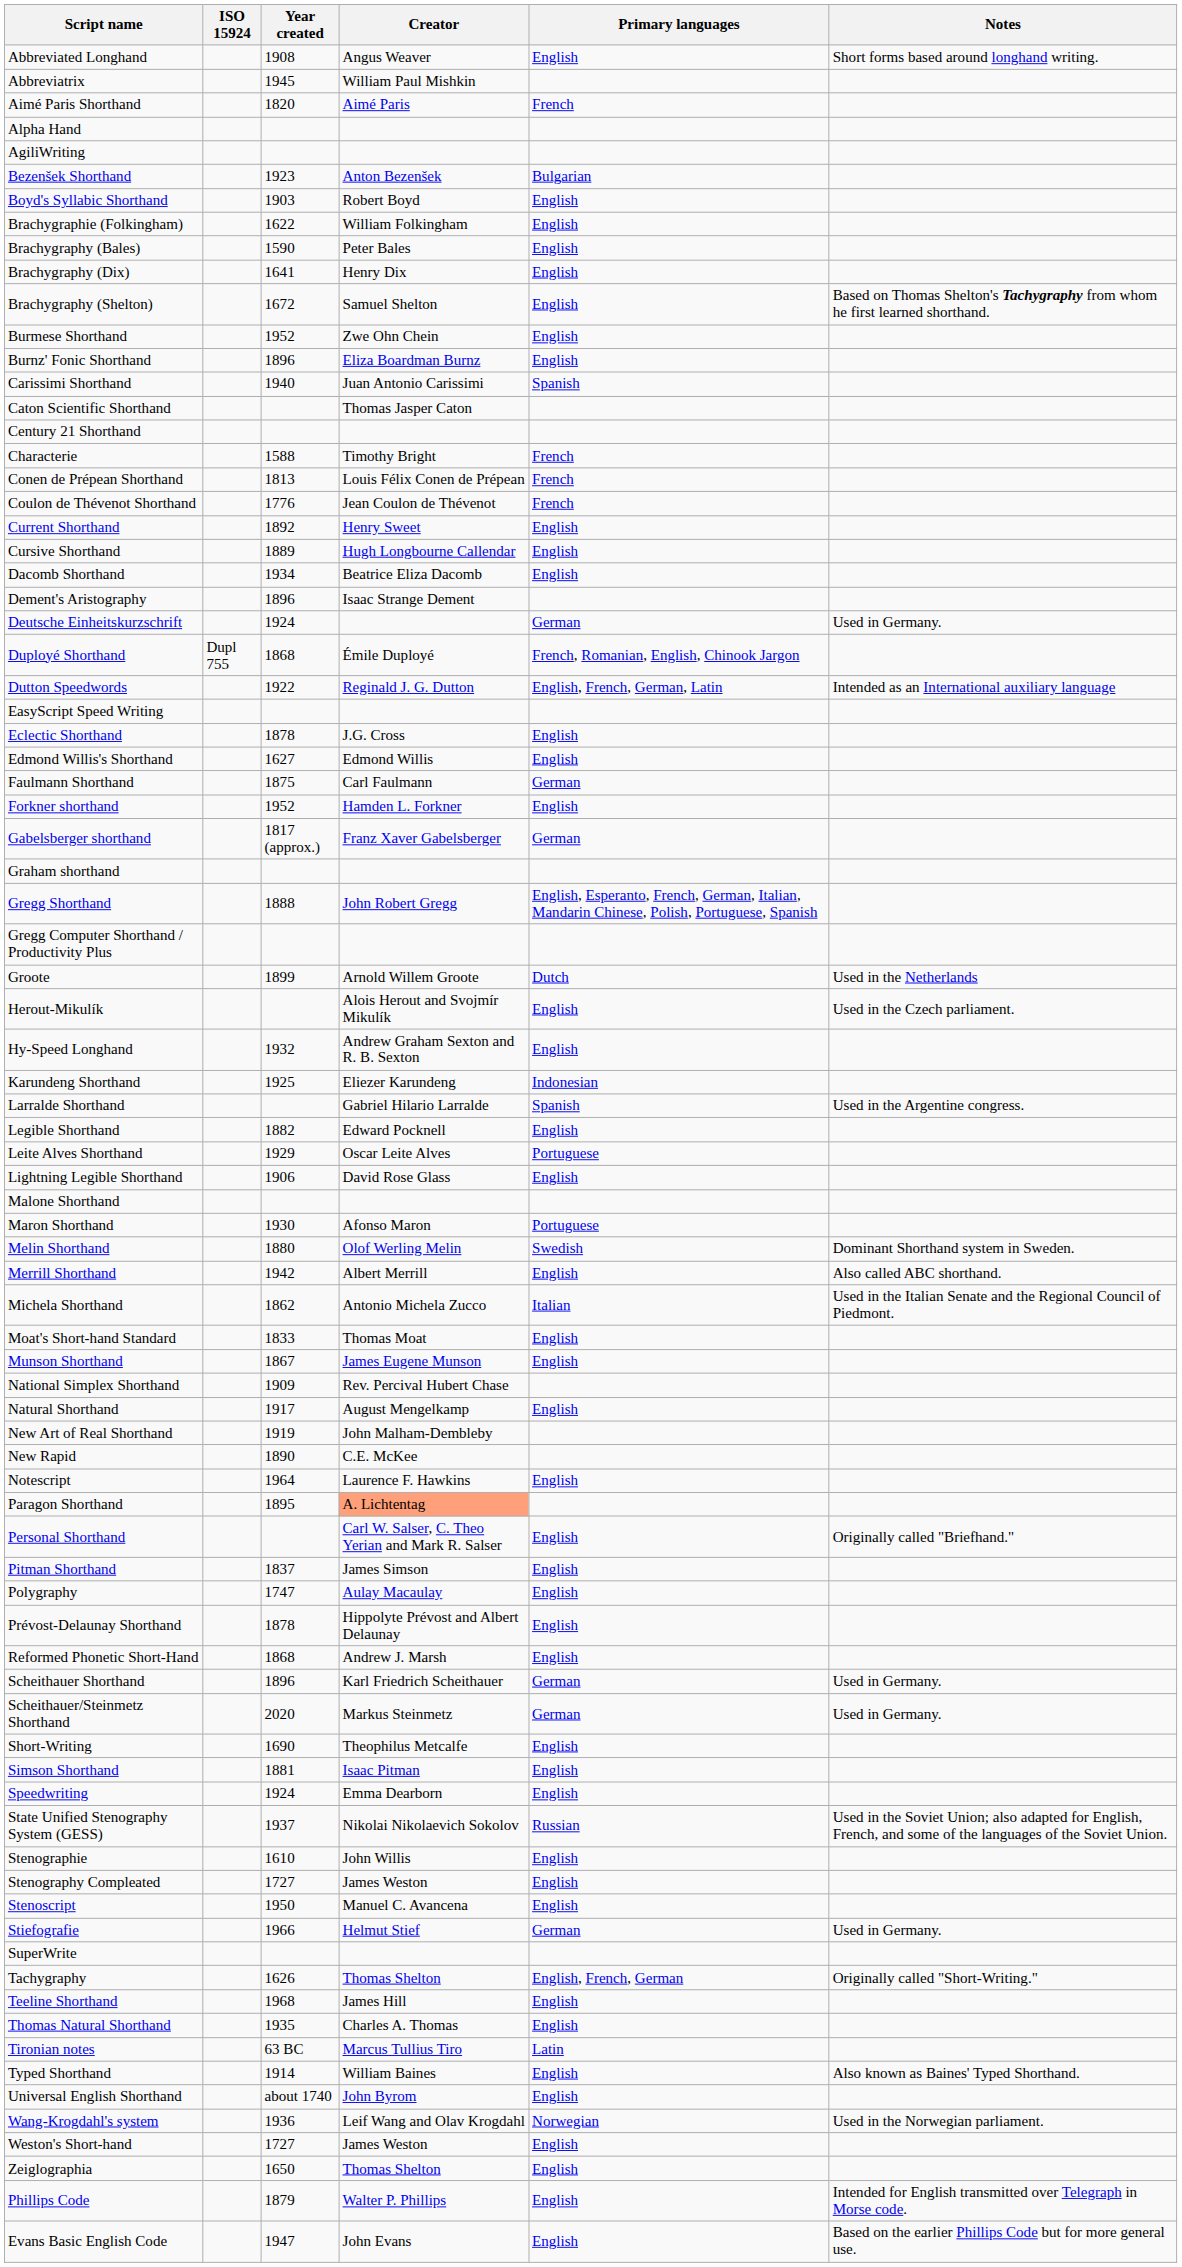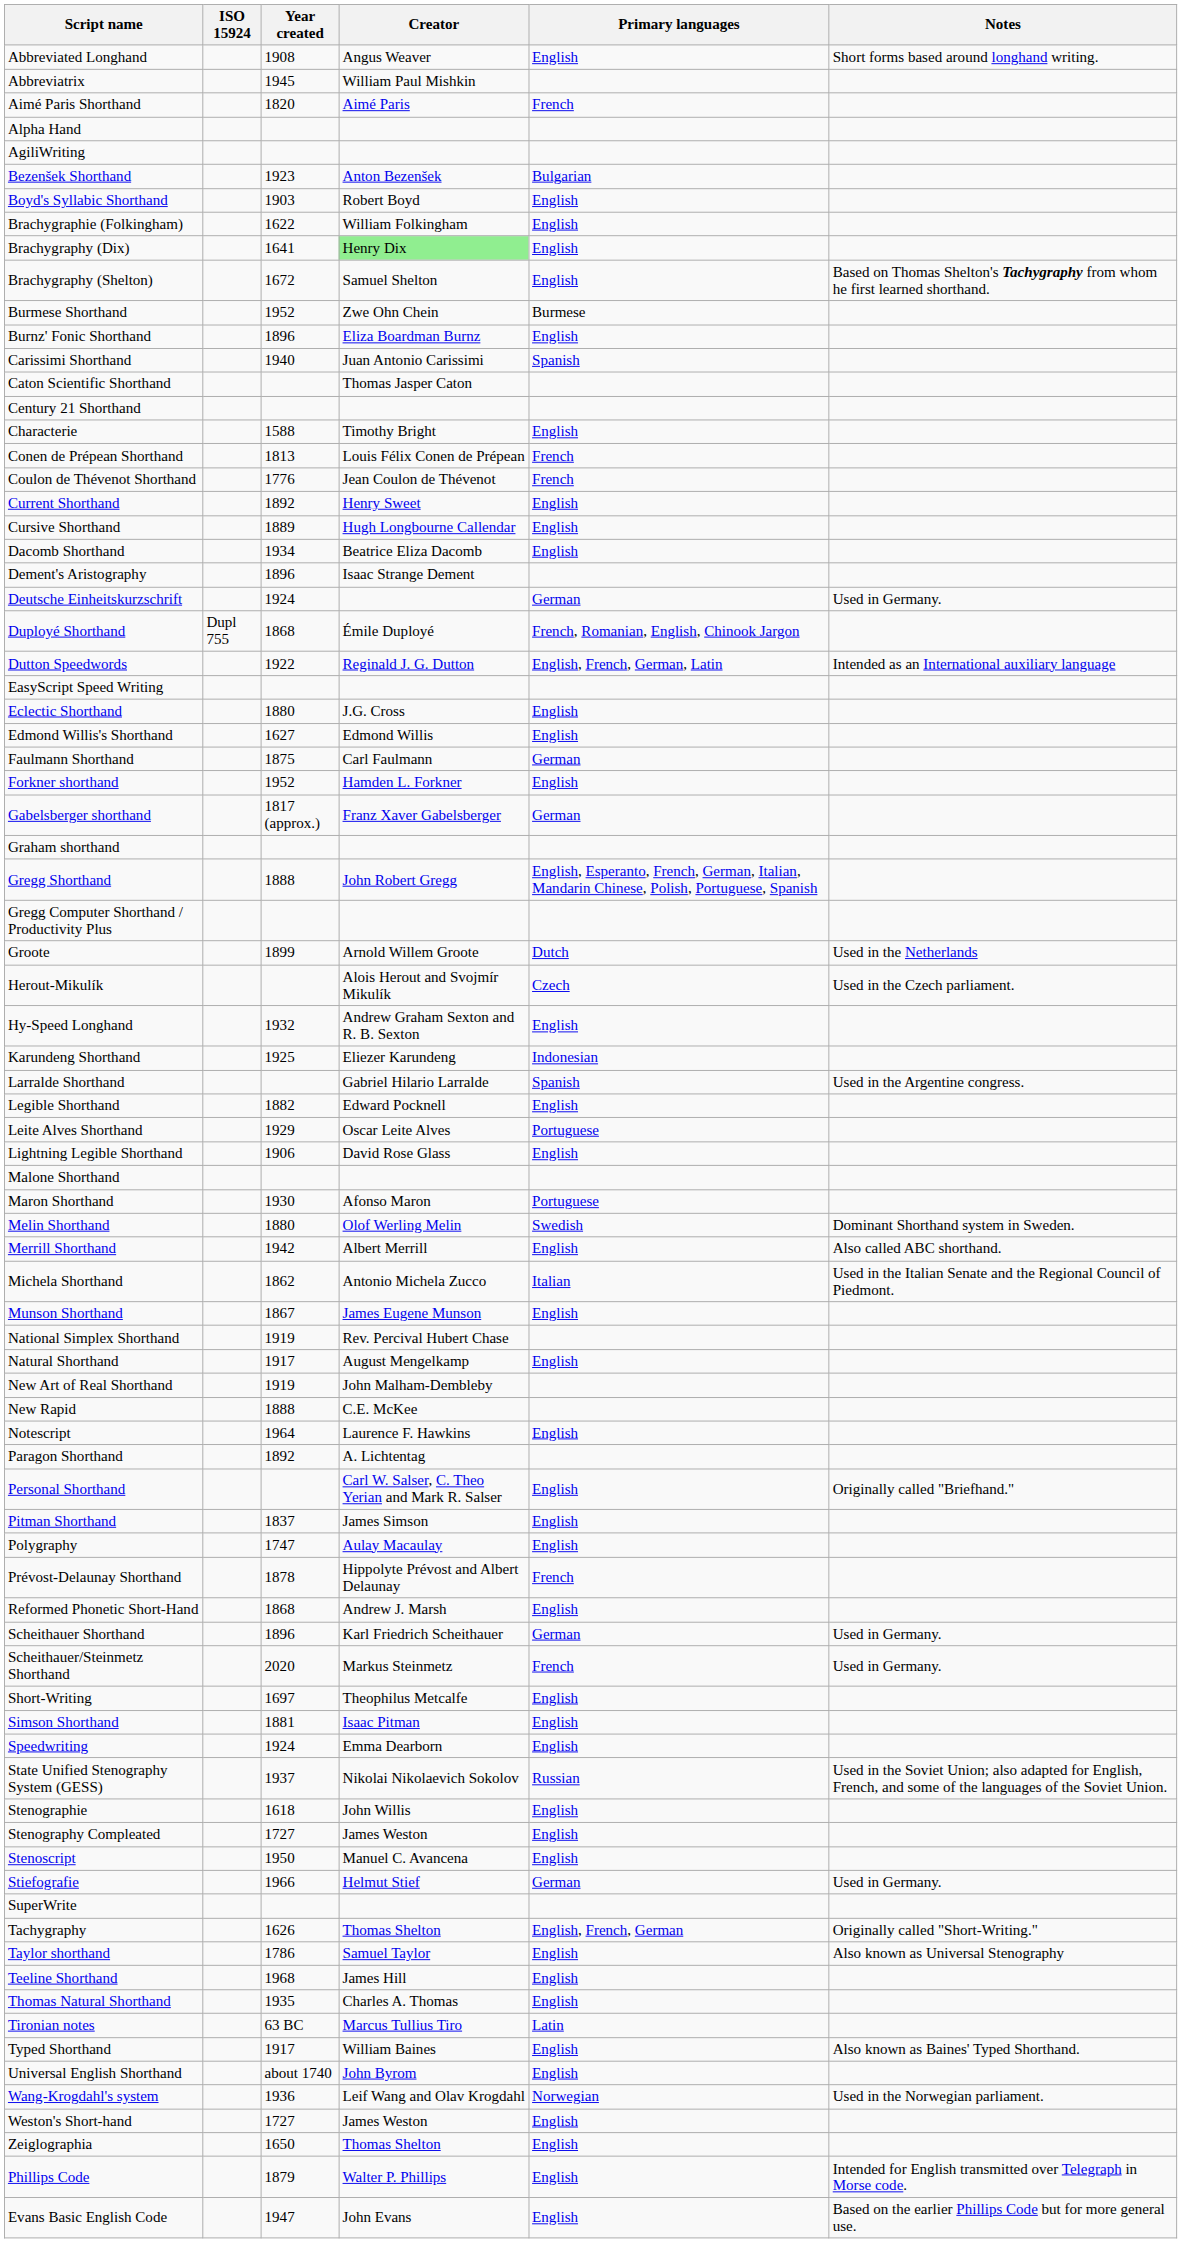- row: Brachygraphy (Bales) | 1590 | Peter Bales | English
Brachygraphy (Dix) | Creator: no background -> lightgreen background
Burmese Shorthand | Primary languages: English -> Burmese
Characterie | Primary languages: French -> English
Eclectic Shorthand | Year created: 1878 -> 1880
Herout-Mikulík | Primary languages: English -> Czech
- row: Moat's Short-hand Standard | 1833 | Thomas Moat | English
National Simplex Shorthand | Year created: 1909 -> 1919
New Rapid | Year created: 1890 -> 1888
Paragon Shorthand | Year created: 1895 -> 1892
Paragon Shorthand | Creator: lightsalmon background -> no background
Prévost-Delaunay Shorthand | Primary languages: English -> French
Scheithauer/Steinmetz Shorthand | Primary languages: German -> French
Short-Writing | Year created: 1690 -> 1697
Stenographie | Year created: 1610 -> 1618
+ row: Taylor shorthand | 1786 | Samuel Taylor | English | Also known as Universal Stenography
Typed Shorthand | Year created: 1914 -> 1917
